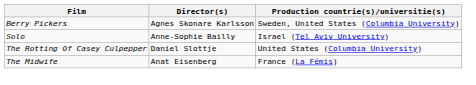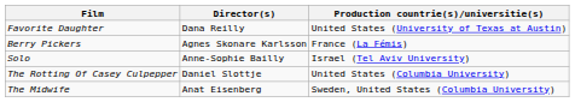+ row: Favorite Daughter | Dana Reilly | United States (University of Texas at Austin)
Berry Pickers | Production countrie(s)/universitie(s): Sweden, United States (Columbia University) -> France (La Fémis)
The Midwife | Production countrie(s)/universitie(s): France (La Fémis) -> Sweden, United States (Columbia University)
